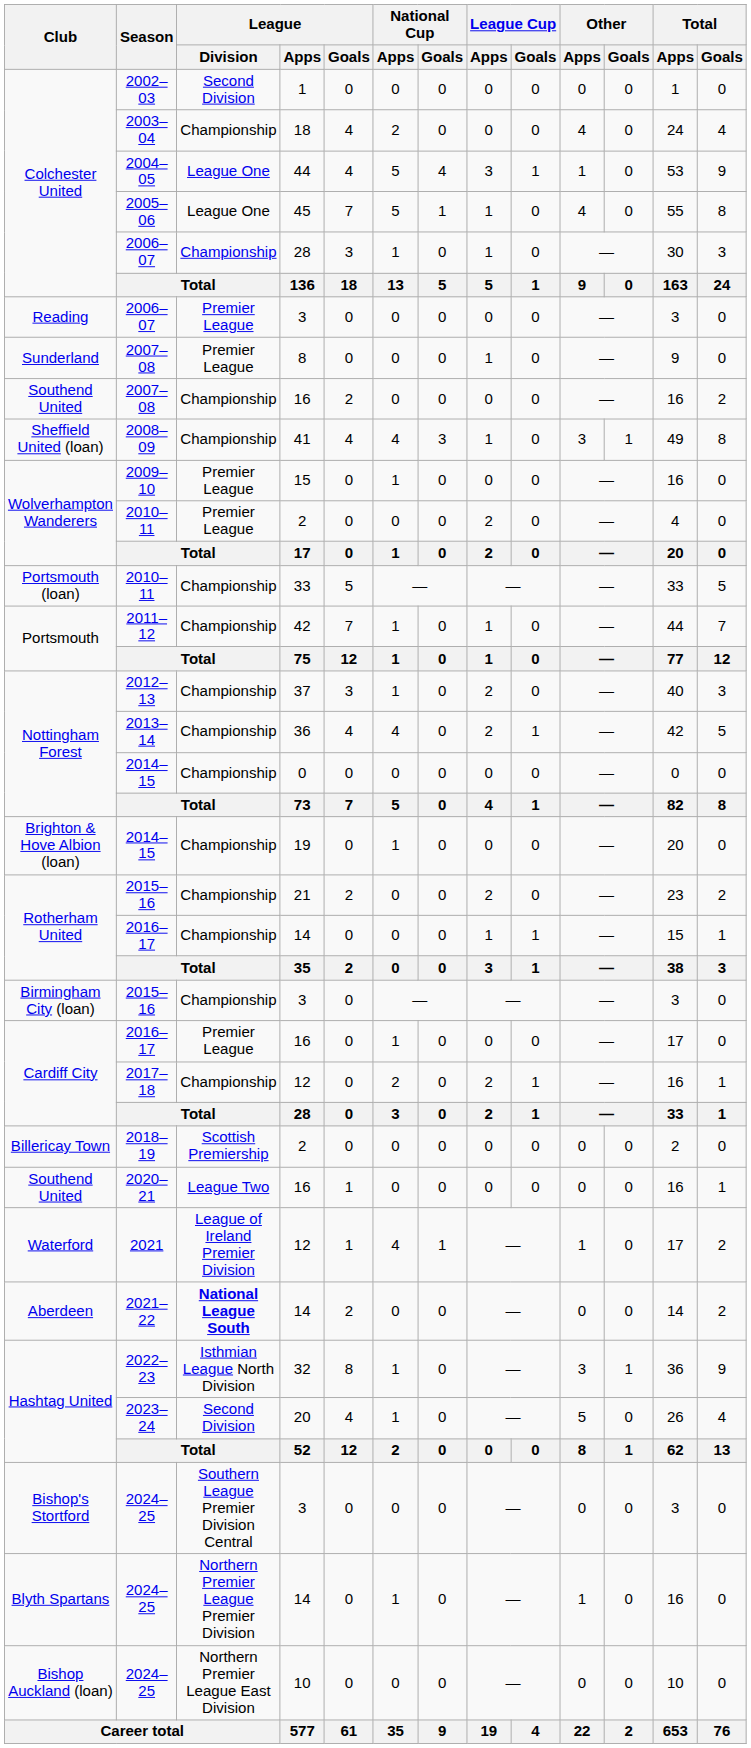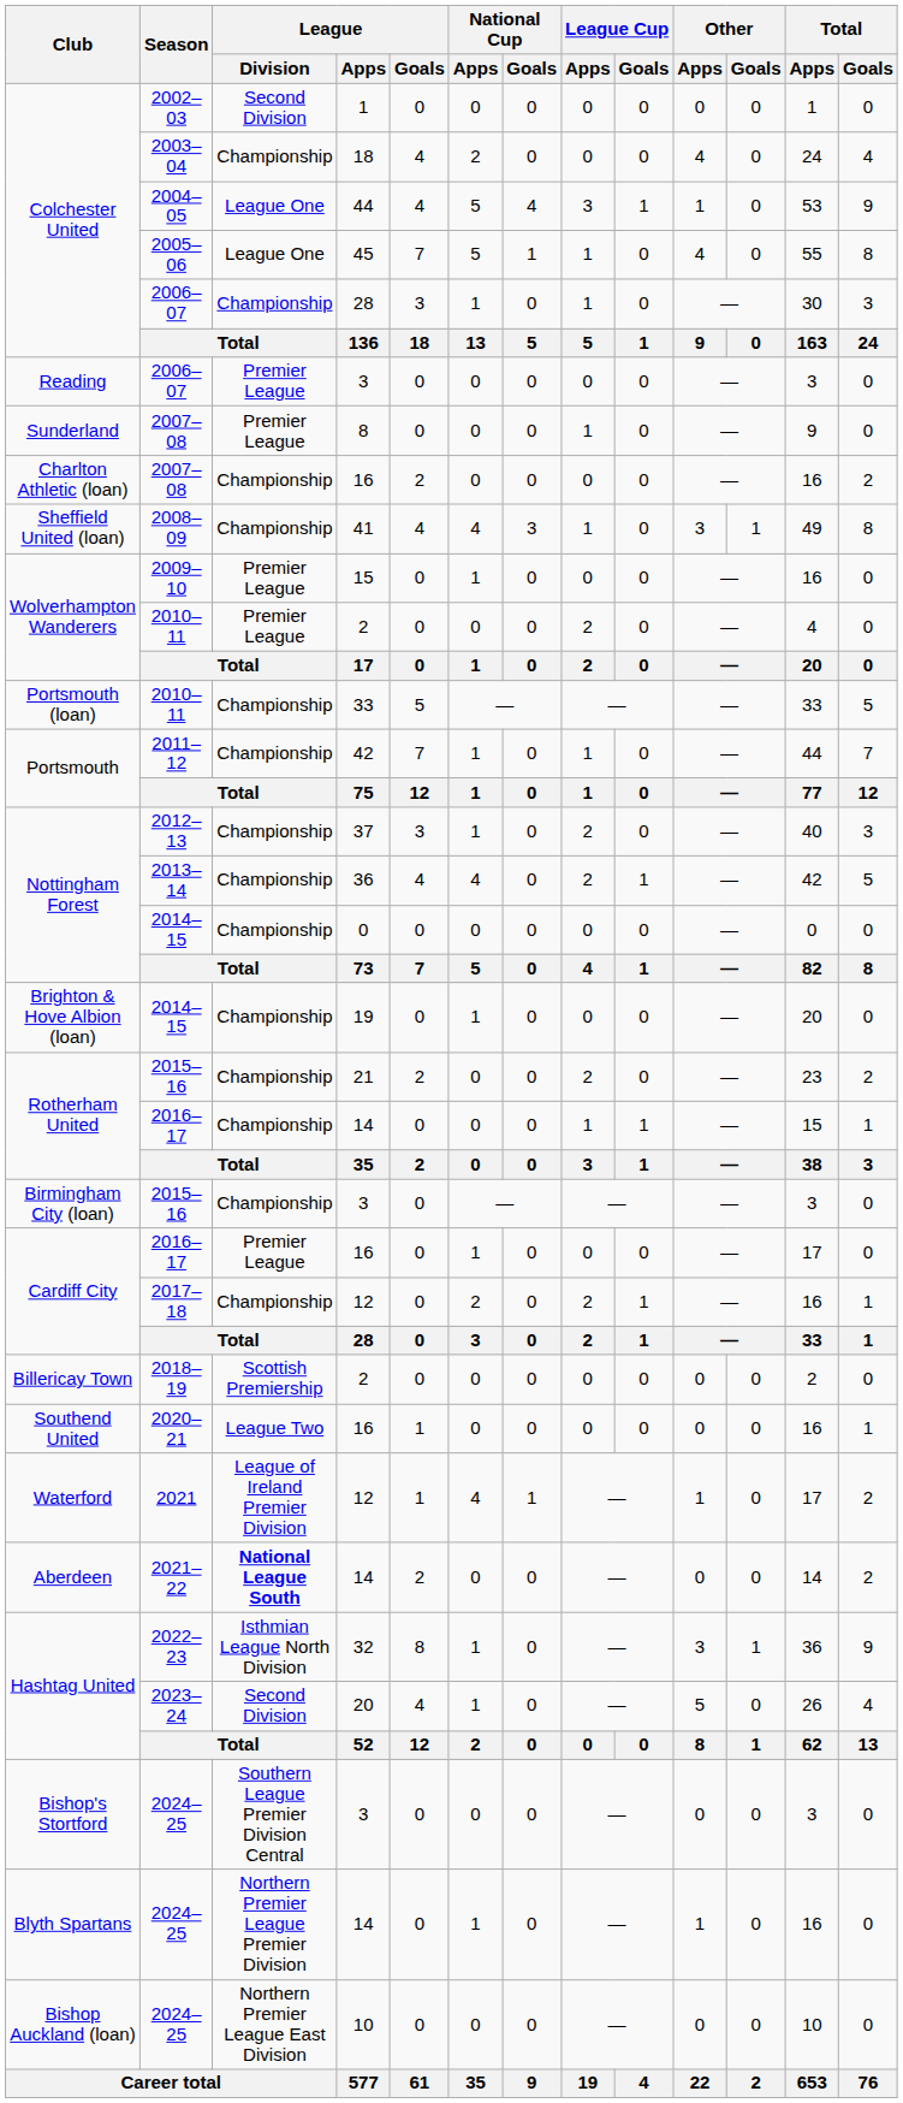2007–08 / 16 | Club: Southend United -> Charlton Athletic (loan)
